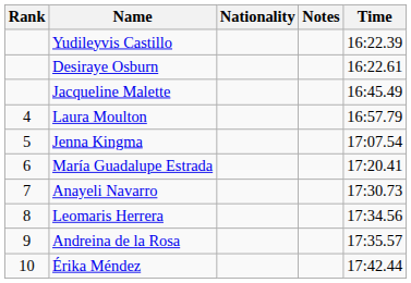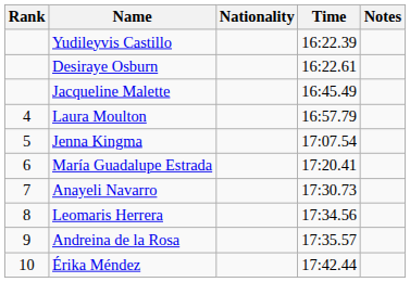columns swapped: Time <-> Notes
